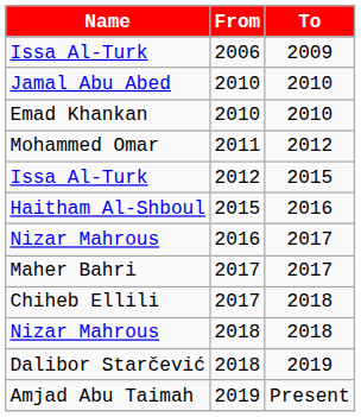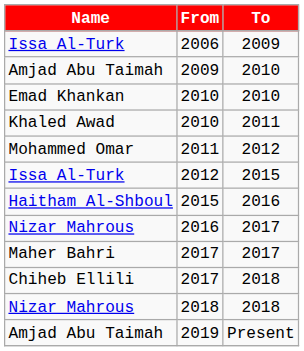+ row: Amjad Abu Taimah | 2009 | 2010
- row: Jamal Abu Abed | 2010 | 2010
+ row: Khaled Awad | 2010 | 2011
- row: Dalibor Starčević | 2018 | 2019
